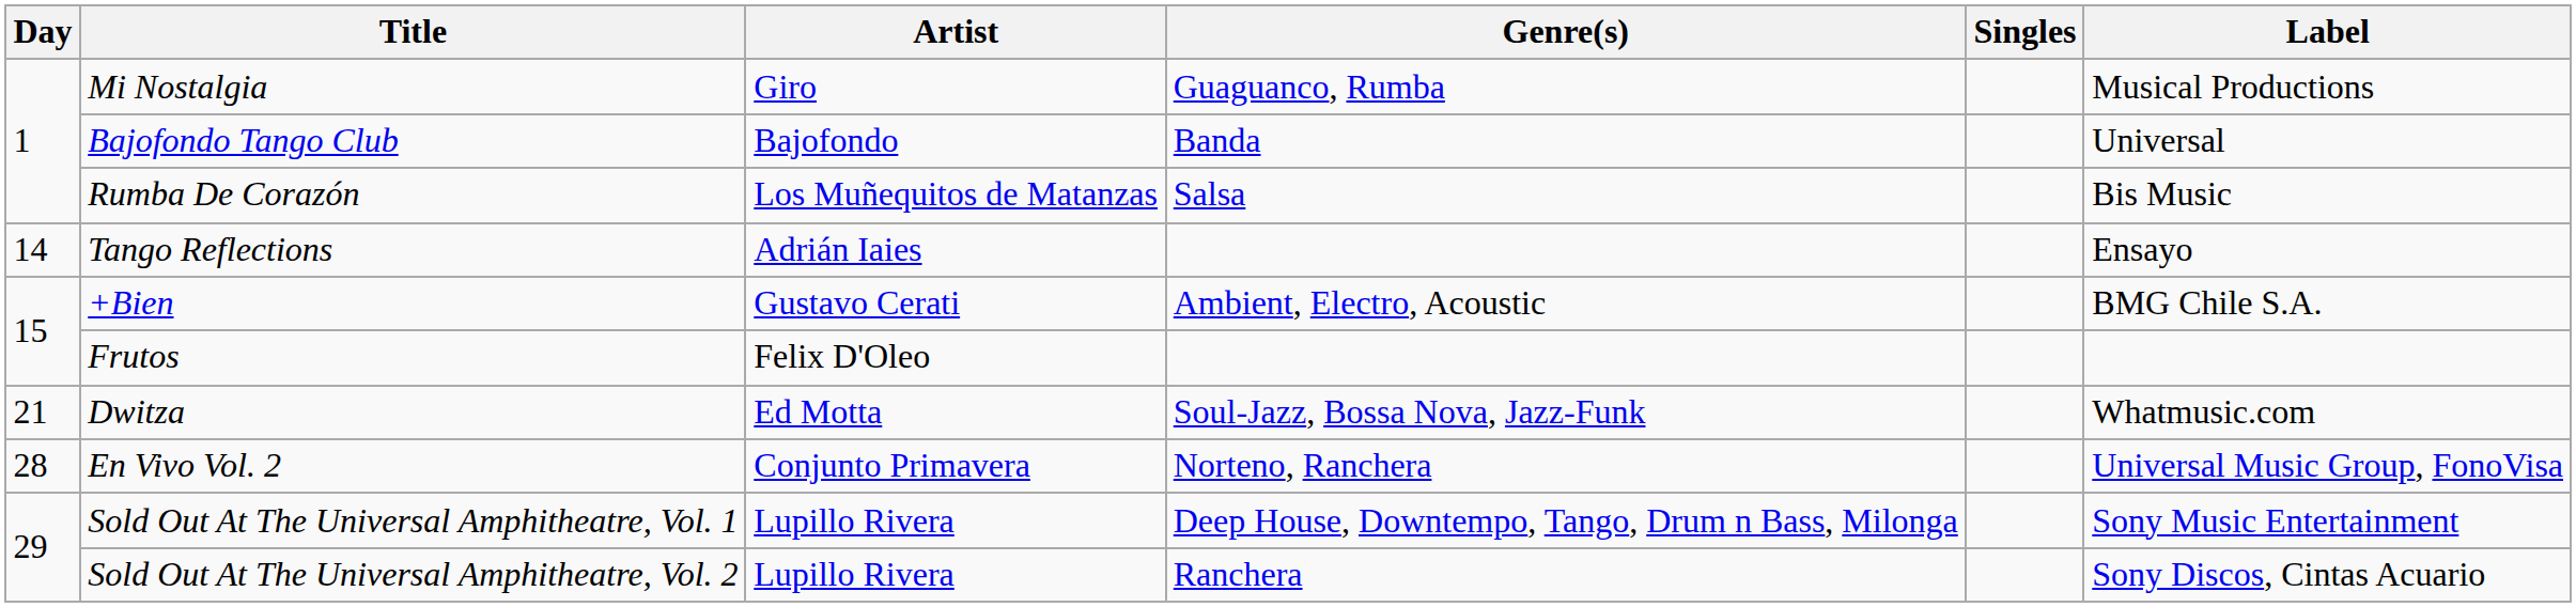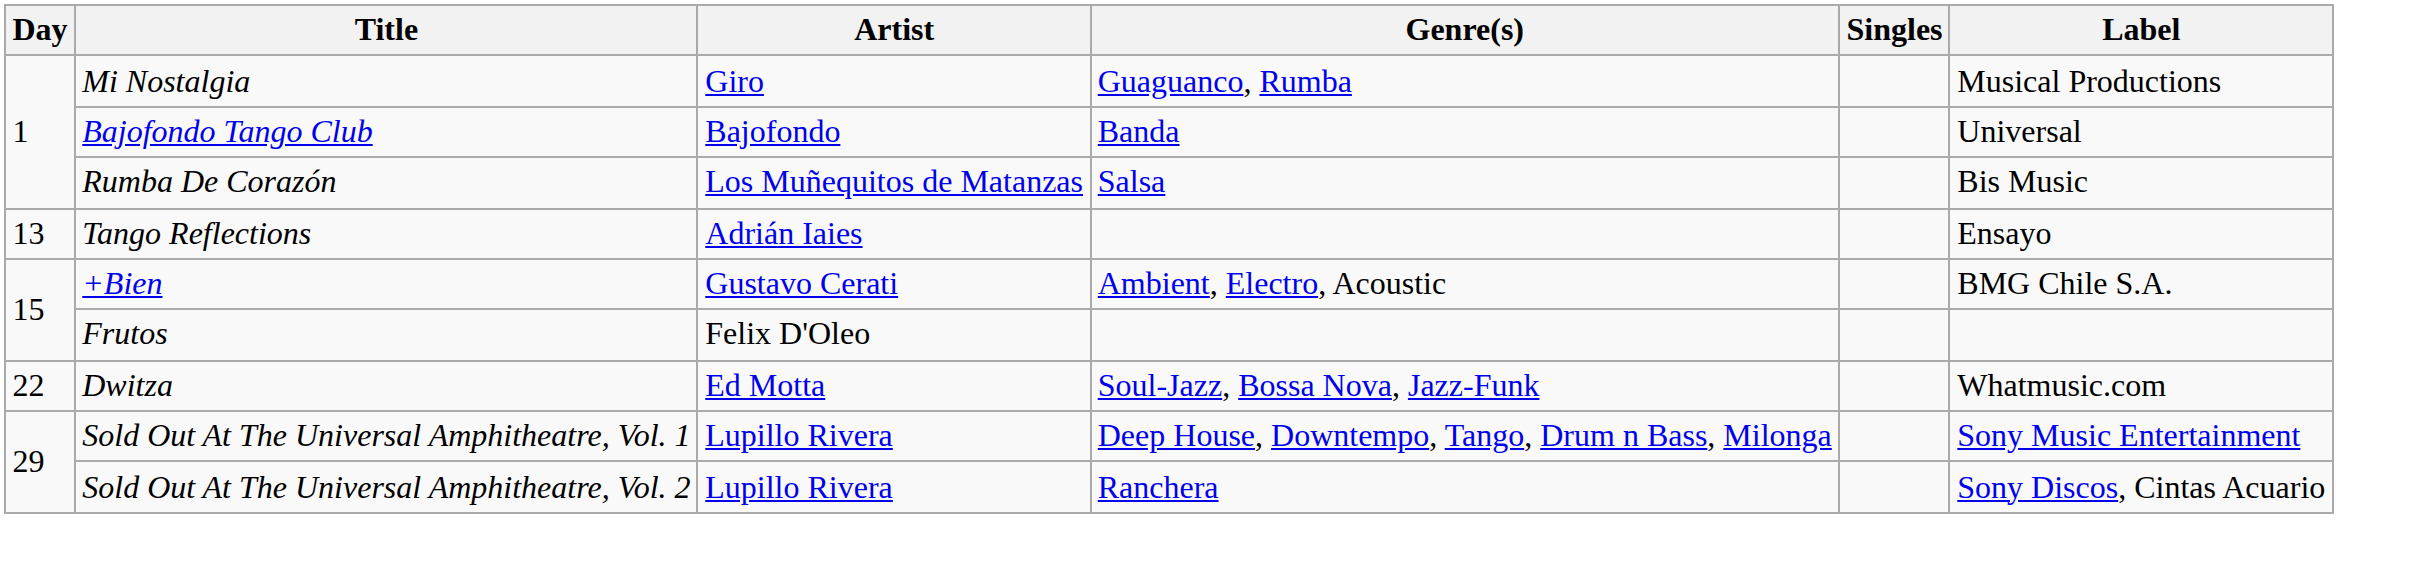Tango Reflections | Day: 14 -> 13
Dwitza | Day: 21 -> 22
- row: 28 | En Vivo Vol. 2 | Conjunto Primavera | Norteno, Ranchera | Universal Music Group, FonoVisa
